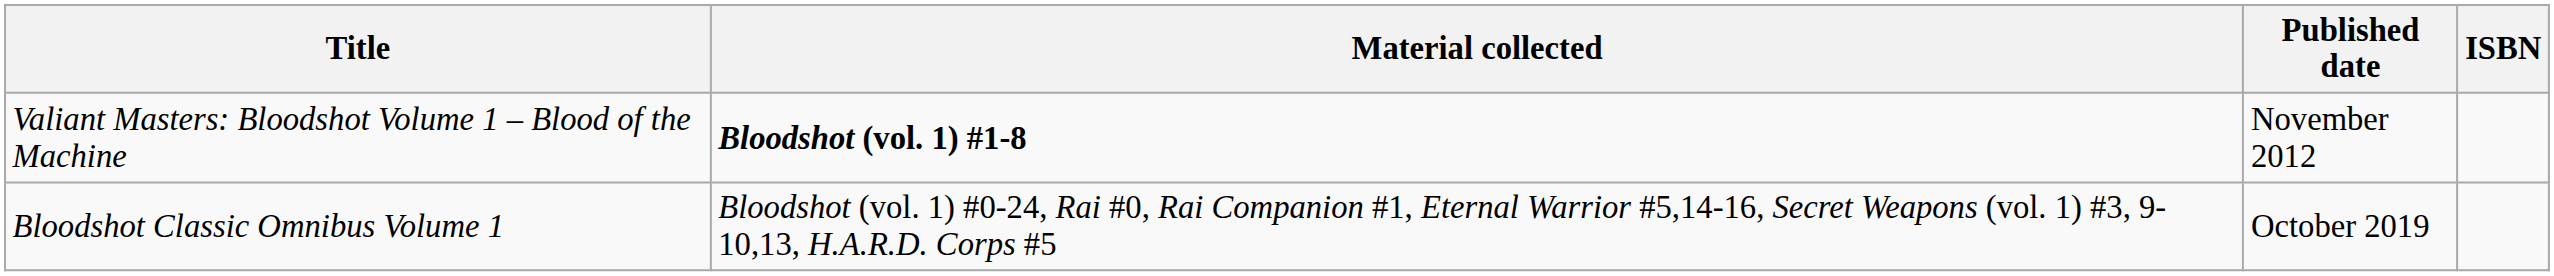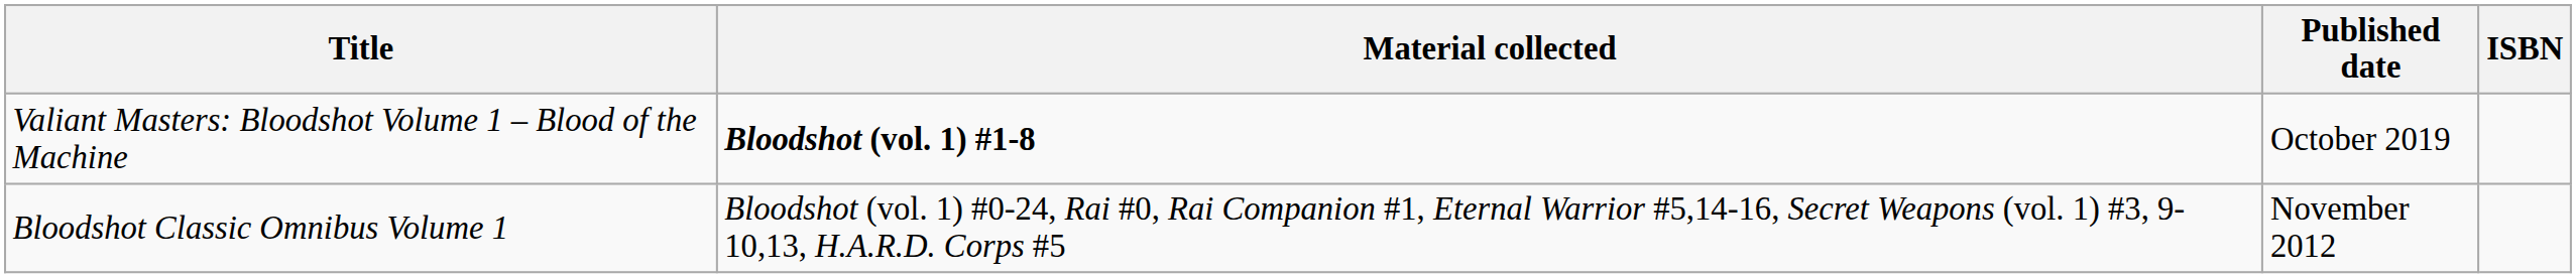Valiant Masters: Bloodshot Volume 1 – Blood of the Machine | Published date: November 2012 -> October 2019
Bloodshot Classic Omnibus Volume 1 | Published date: October 2019 -> November 2012
